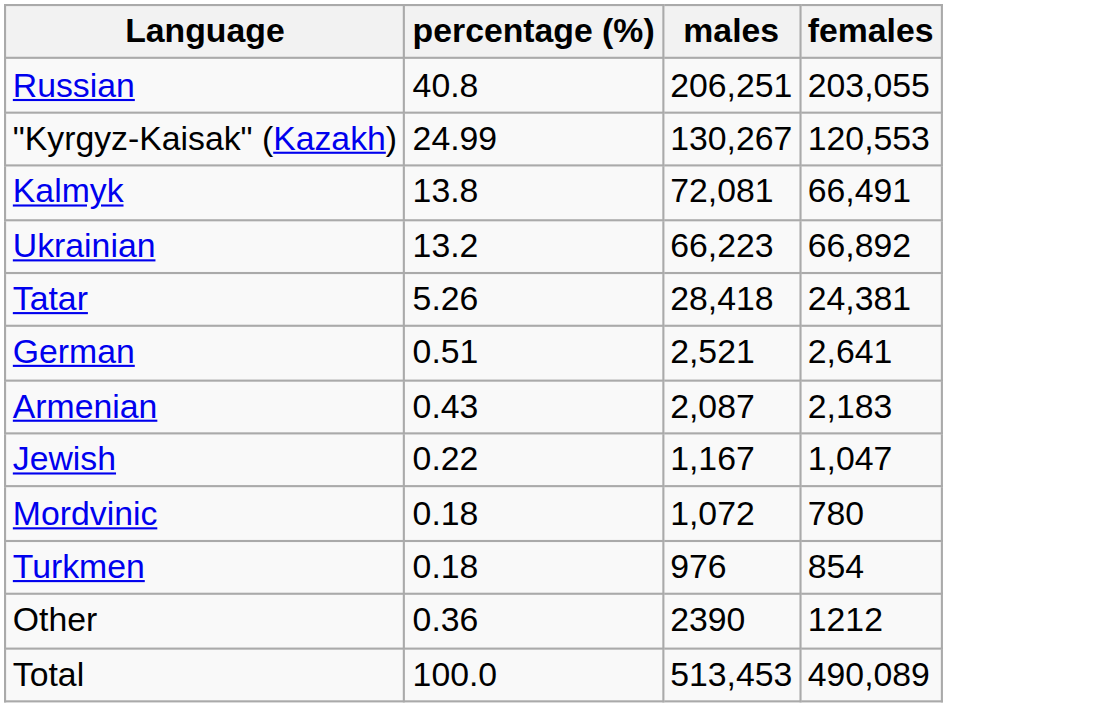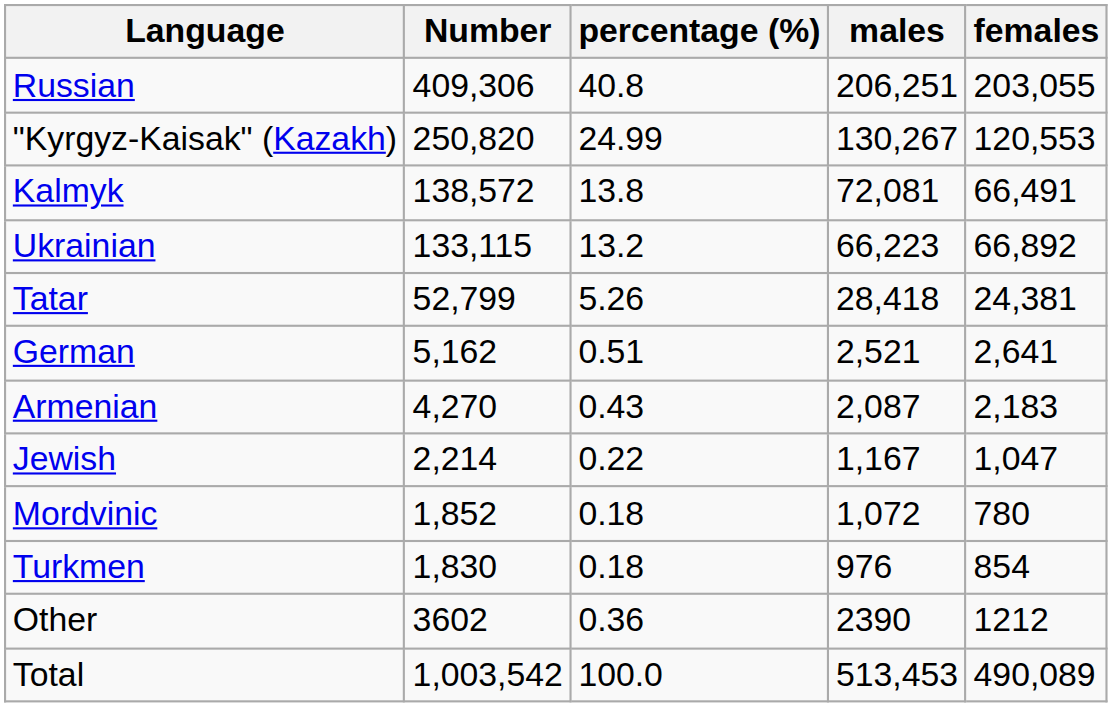+ column: Number | 409,306 | 250,820 | 138,572 | 133,115 | 52,799 | 5,162 | 4,270 | 2,214 | 1,852 | 1,830 | 3602 | 1,003,542
